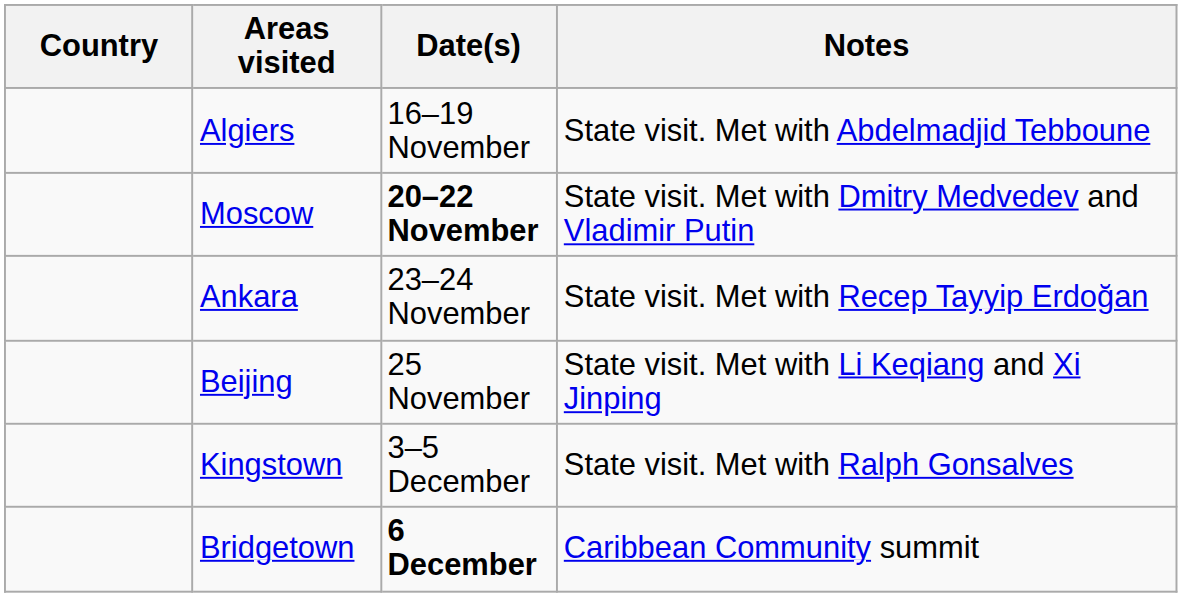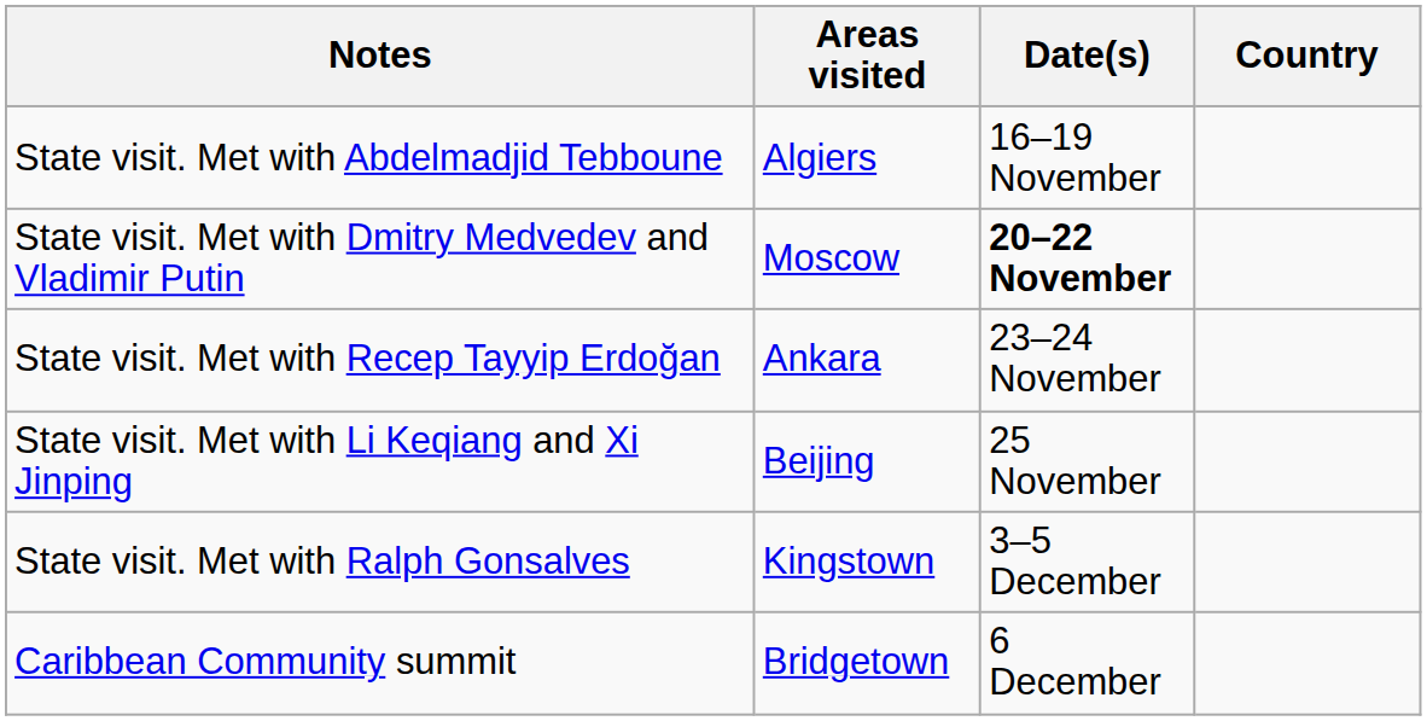columns swapped: Country <-> Notes
Bridgetown | Date(s): bold -> normal
